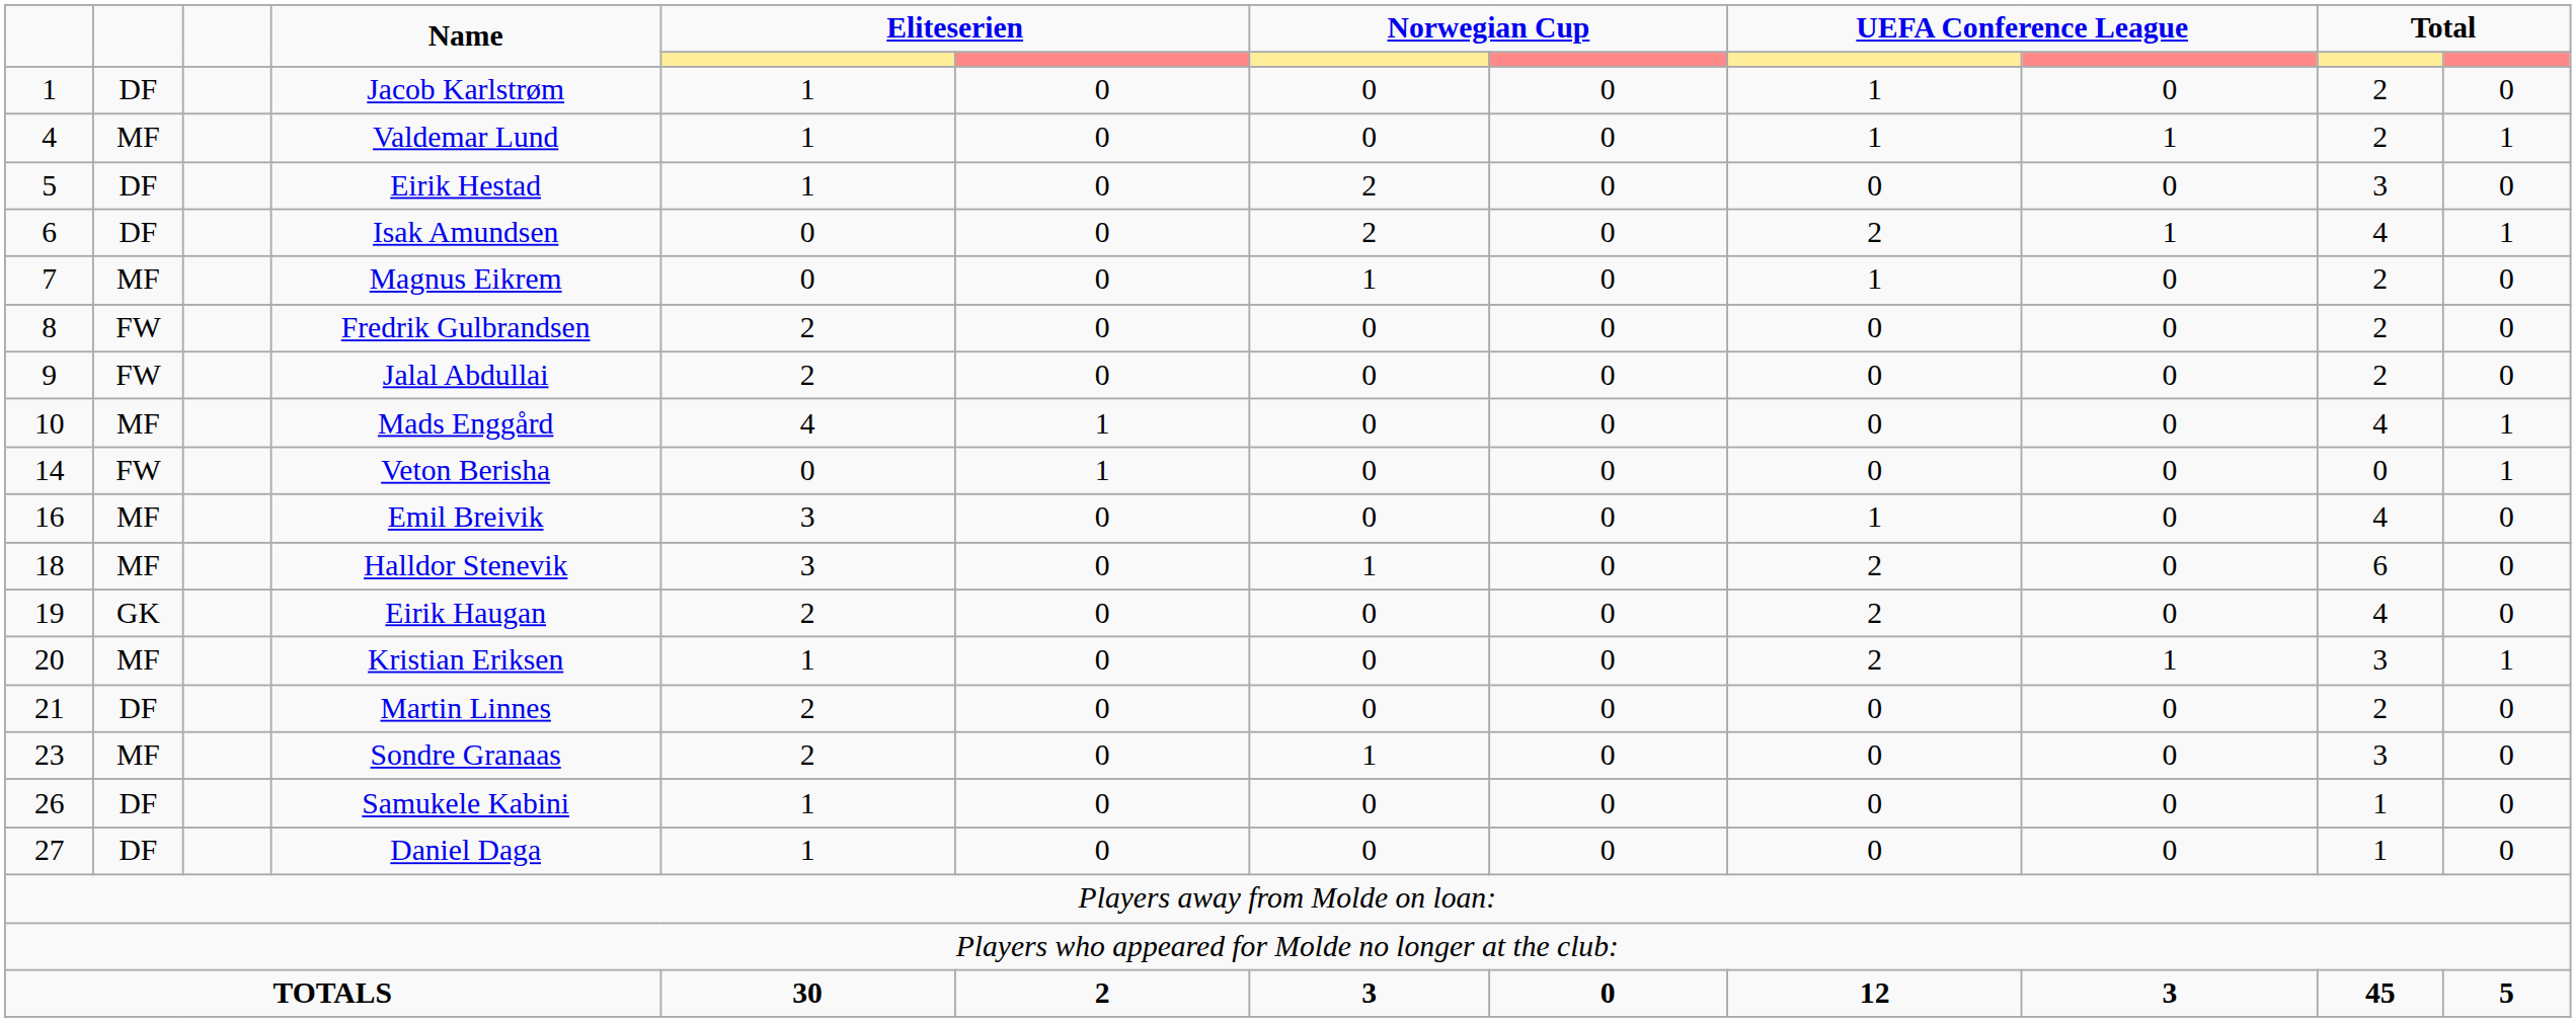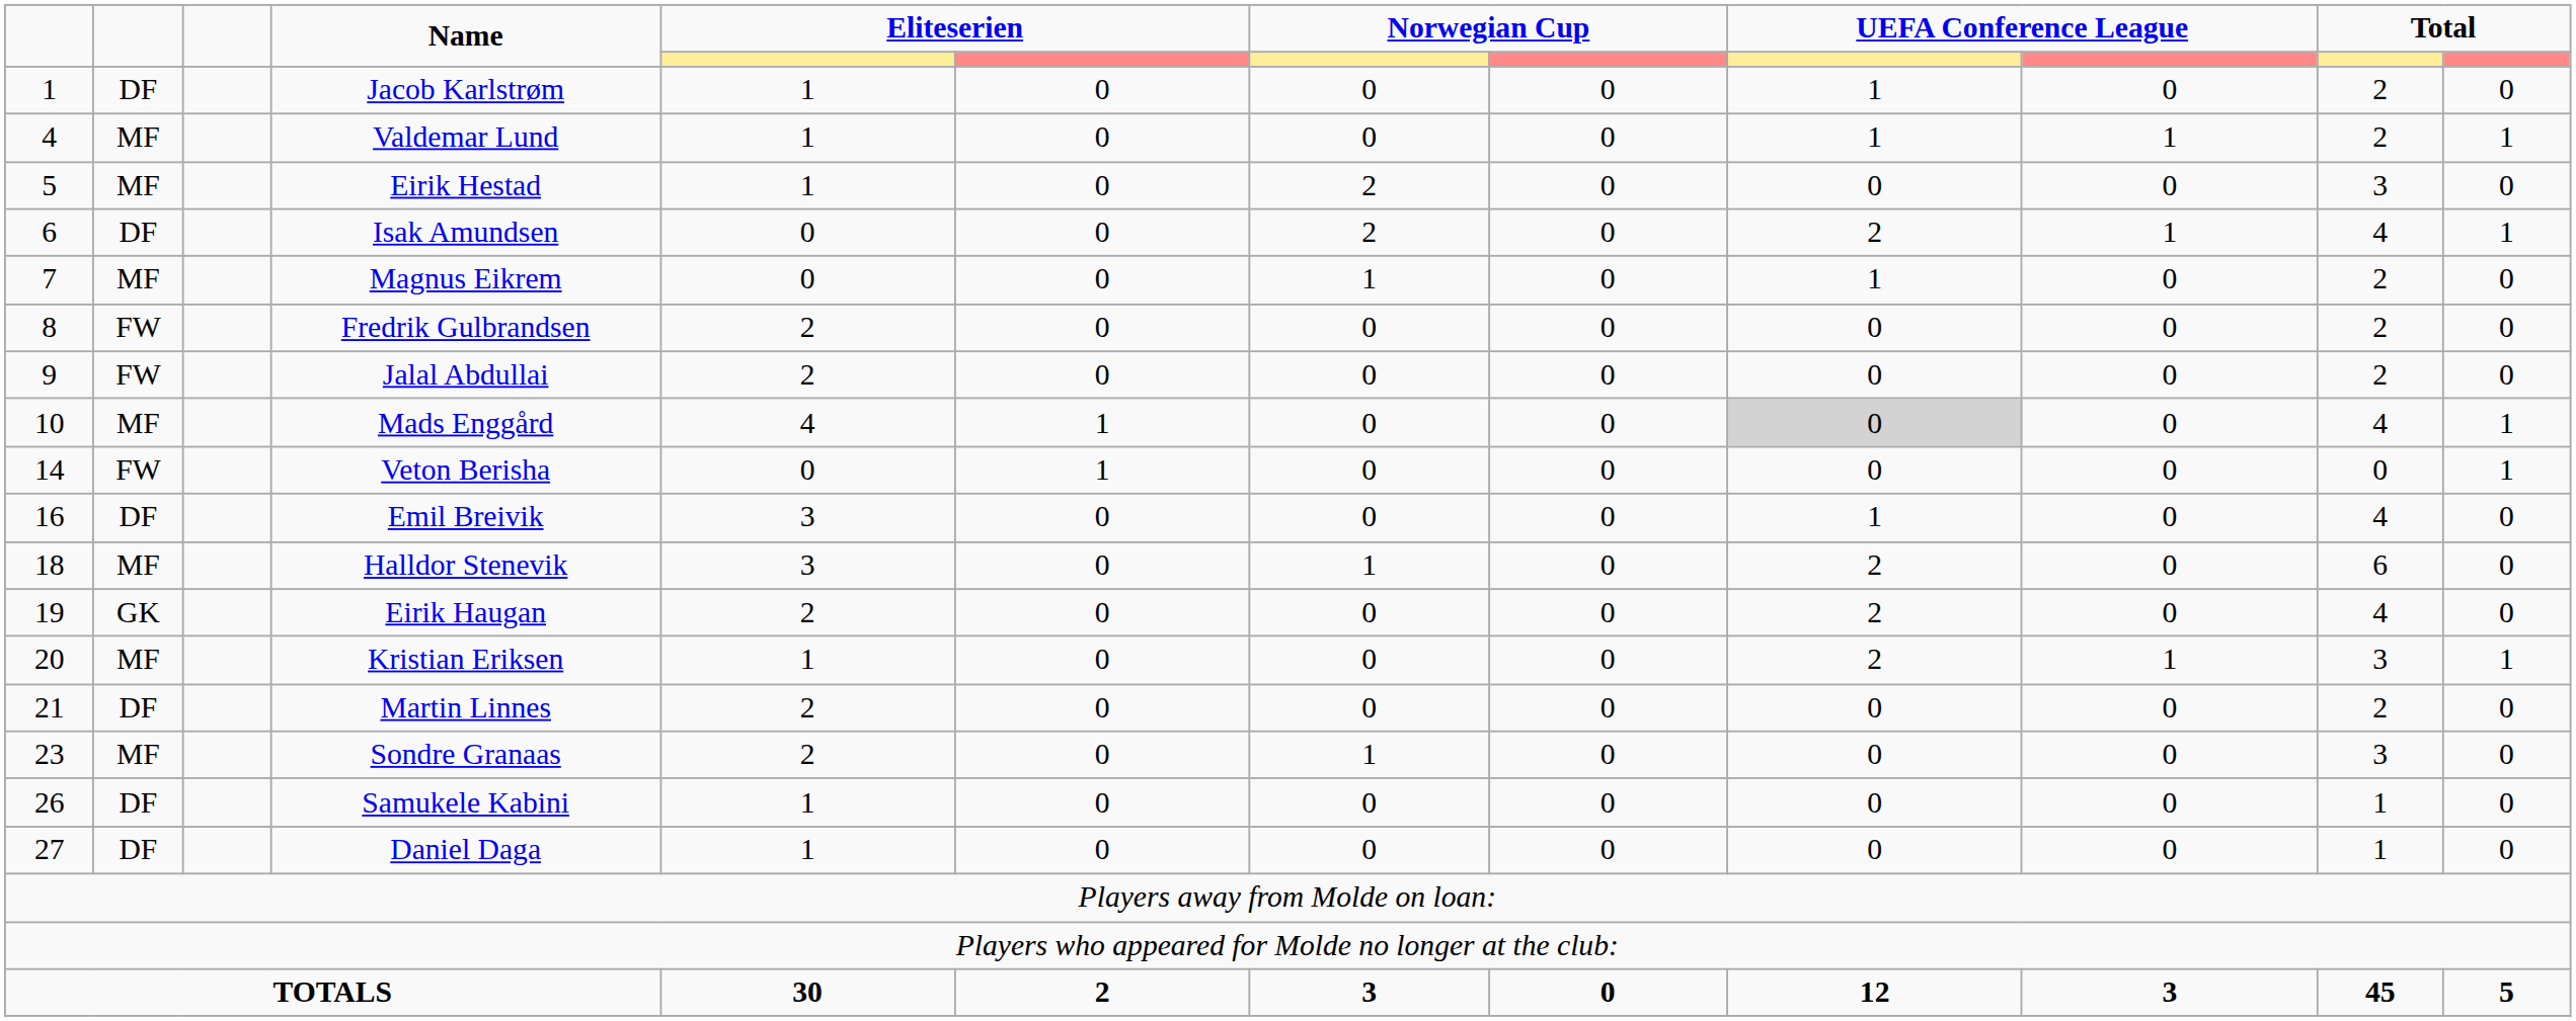Eirik Hestad | column 2: DF -> MF
Mads Enggård | column 9: no background -> lightgrey background
Emil Breivik | column 2: MF -> DF
